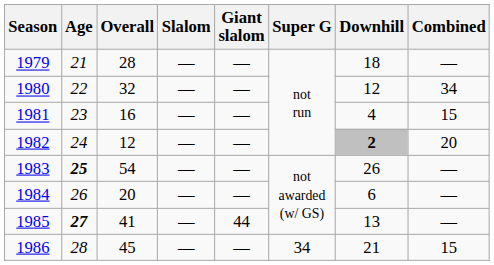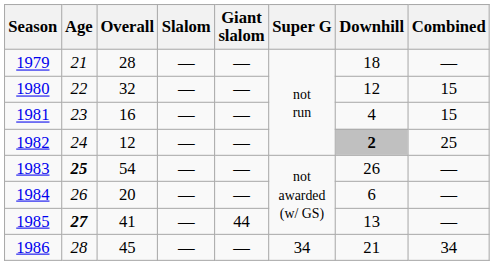1980 | Combined: 34 -> 15
1982 | Combined: 20 -> 25
1986 | Combined: 15 -> 34
